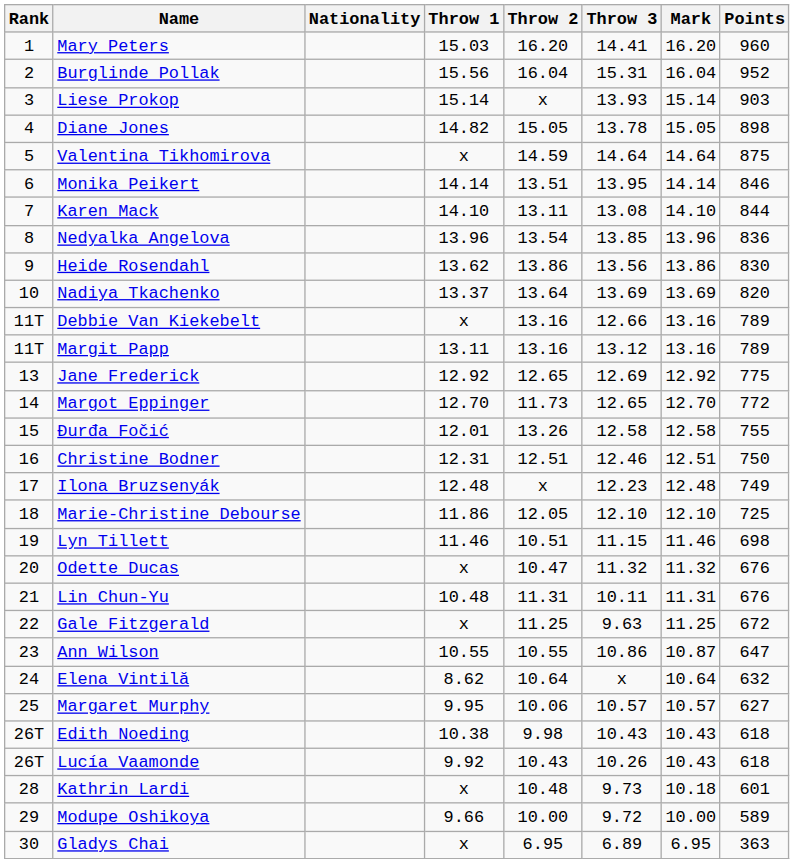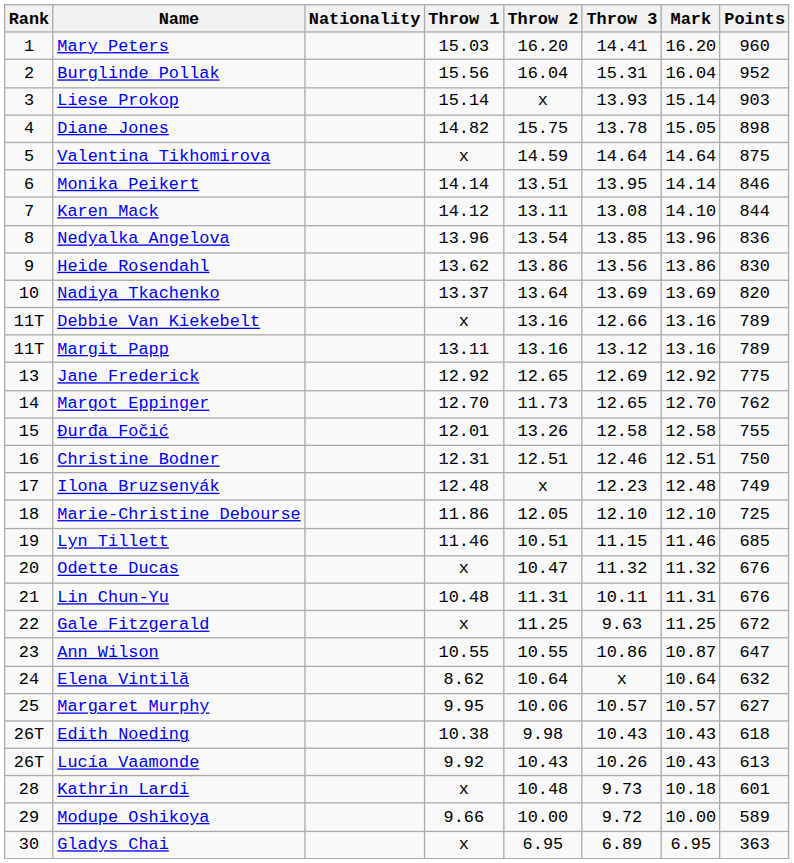Diane Jones | Throw 2: 15.05 -> 15.75
Karen Mack | Throw 1: 14.10 -> 14.12
Margot Eppinger | Points: 772 -> 762
Lyn Tillett | Points: 698 -> 685
Lucía Vaamonde | Points: 618 -> 613
